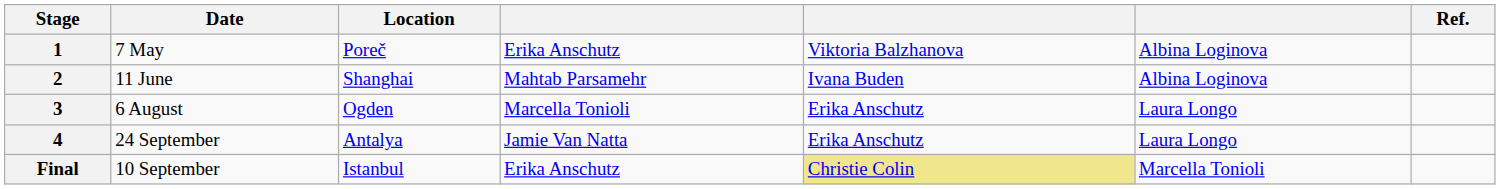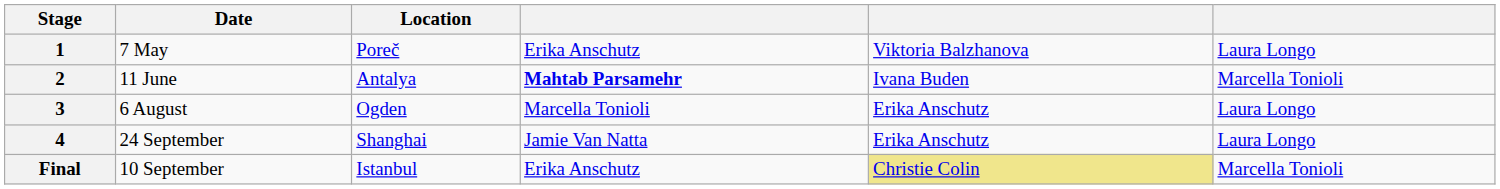- column: Ref.
1 | column 6: Albina Loginova -> Laura Longo
2 | Location: Shanghai -> Antalya
2 | column 4: normal -> bold
2 | column 6: Albina Loginova -> Marcella Tonioli
4 | Location: Antalya -> Shanghai
